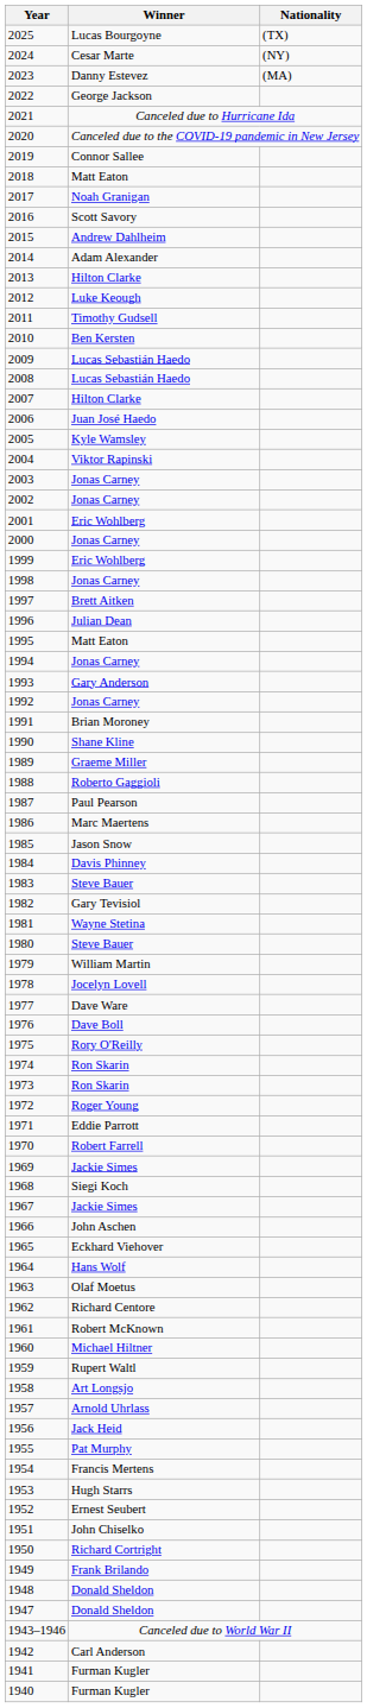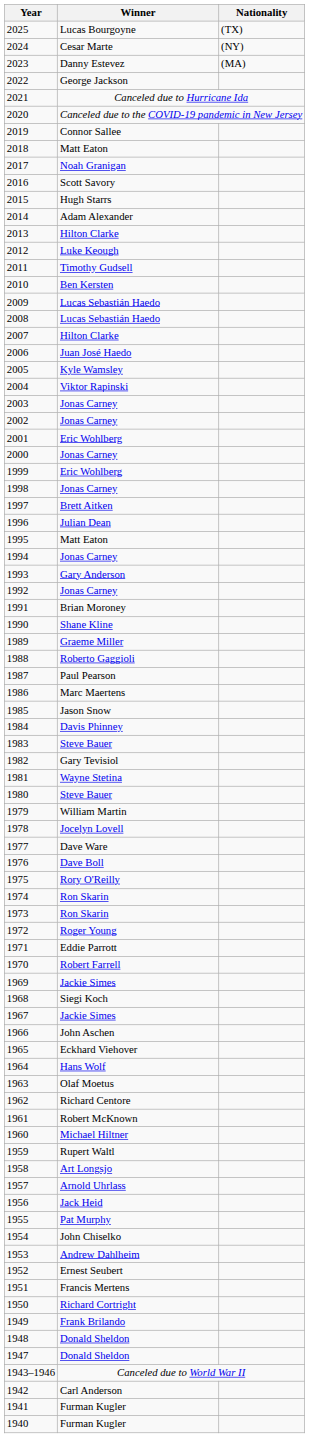2015 | Winner: Andrew Dahlheim -> Hugh Starrs
1954 | Winner: Francis Mertens -> John Chiselko
1953 | Winner: Hugh Starrs -> Andrew Dahlheim
1951 | Winner: John Chiselko -> Francis Mertens
